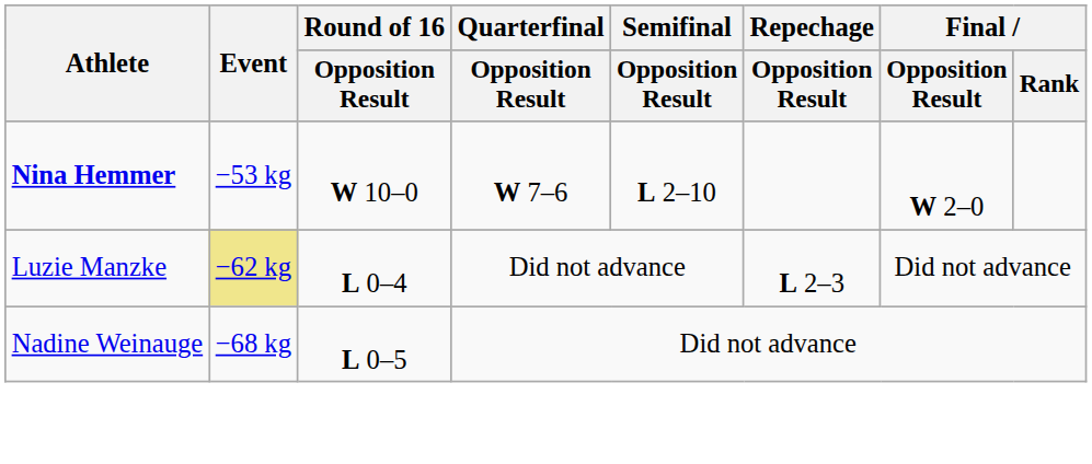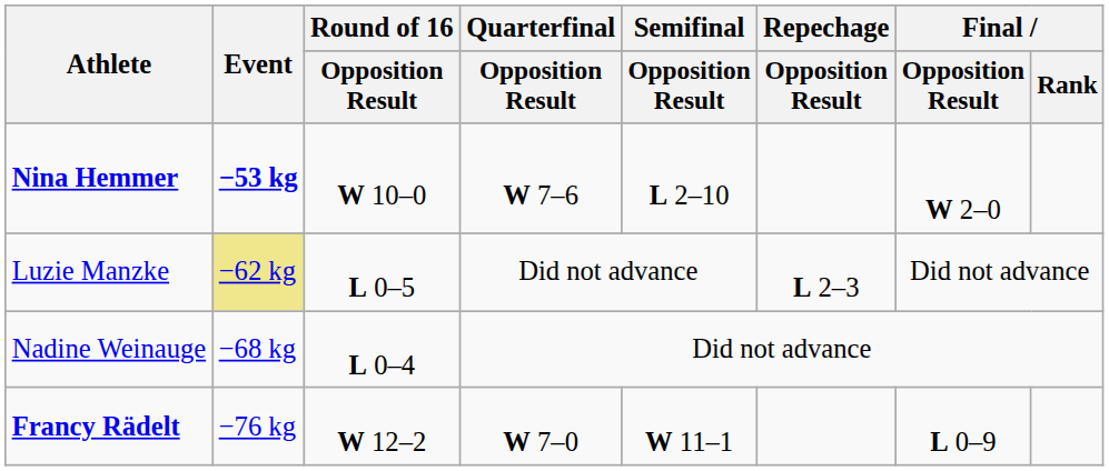Nina Hemmer | Event: normal -> bold
Luzie Manzke | Round of 16 / Opposition Result: L 0–4 -> L 0–5
Nadine Weinauge | Round of 16 / Opposition Result: L 0–5 -> L 0–4
+ row: Francy Rädelt | −76 kg | W 12–2 | W 7–0 | W 11–1 | L 0–9
